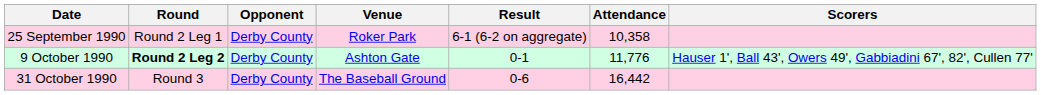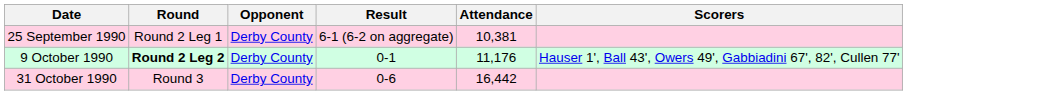- column: Venue | Roker Park | Ashton Gate | The Baseball Ground
25 September 1990 | Attendance: 10,358 -> 10,381
9 October 1990 | Attendance: 11,776 -> 11,176
